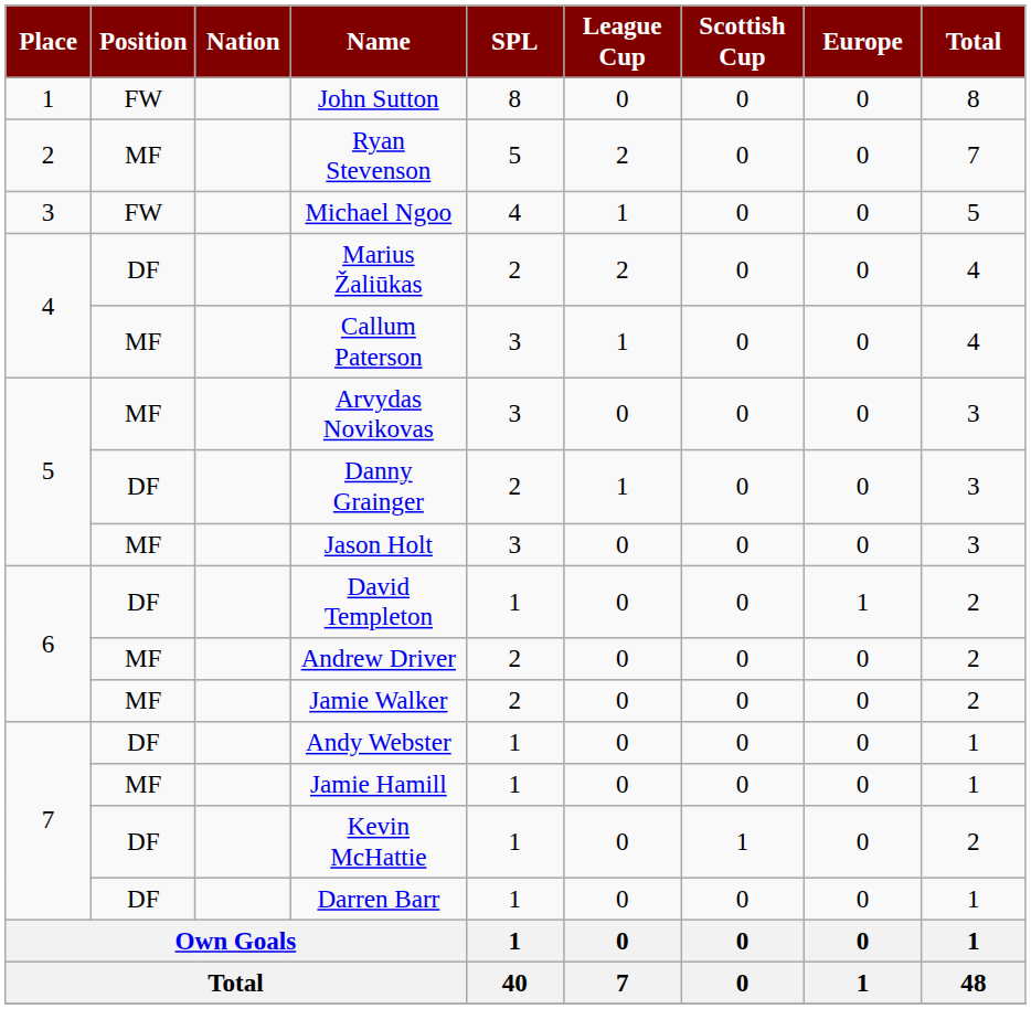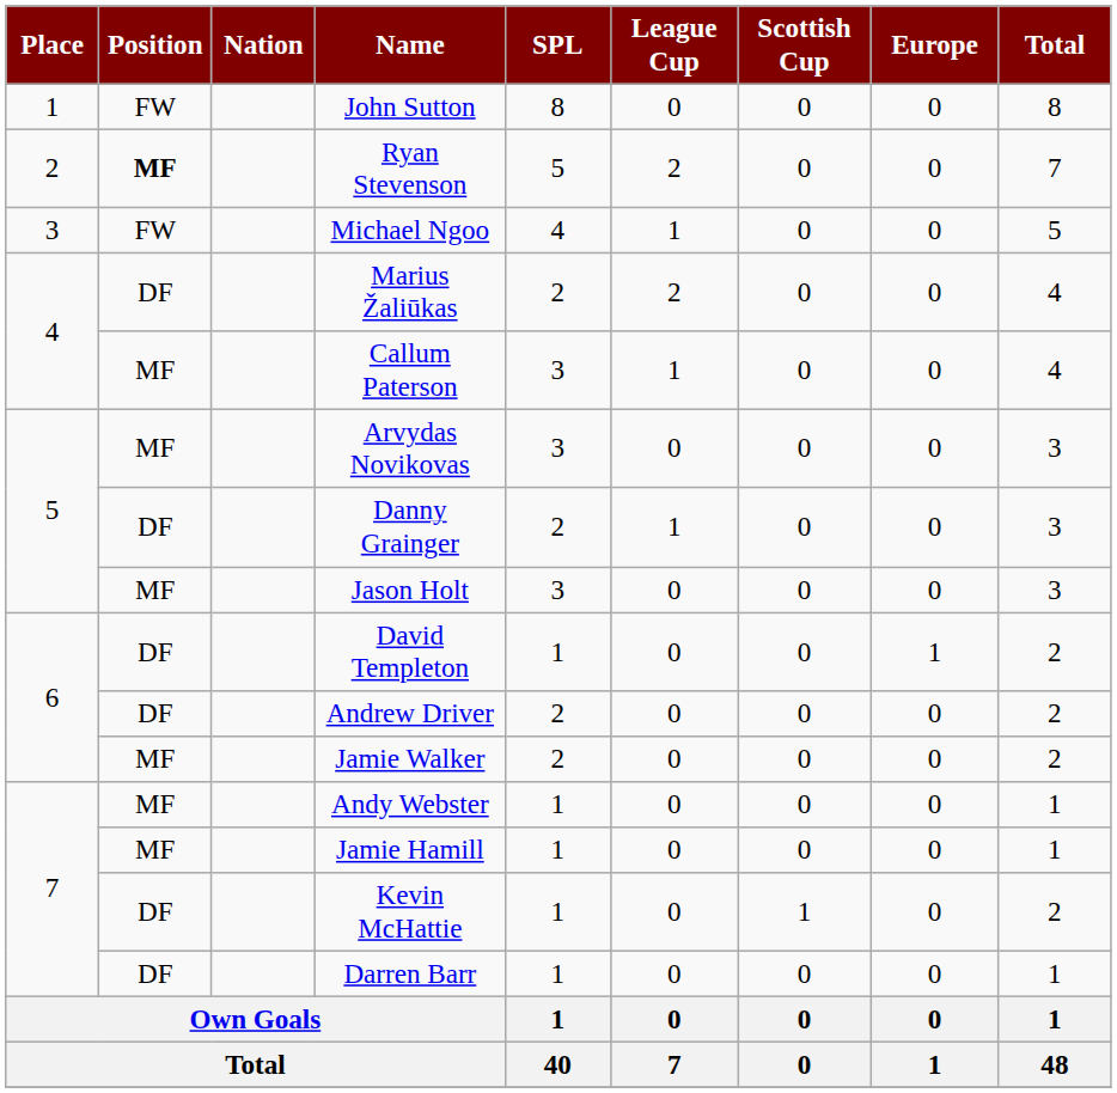Ryan Stevenson | Position: normal -> bold
Andrew Driver | Position: MF -> DF
Andy Webster | Position: DF -> MF
